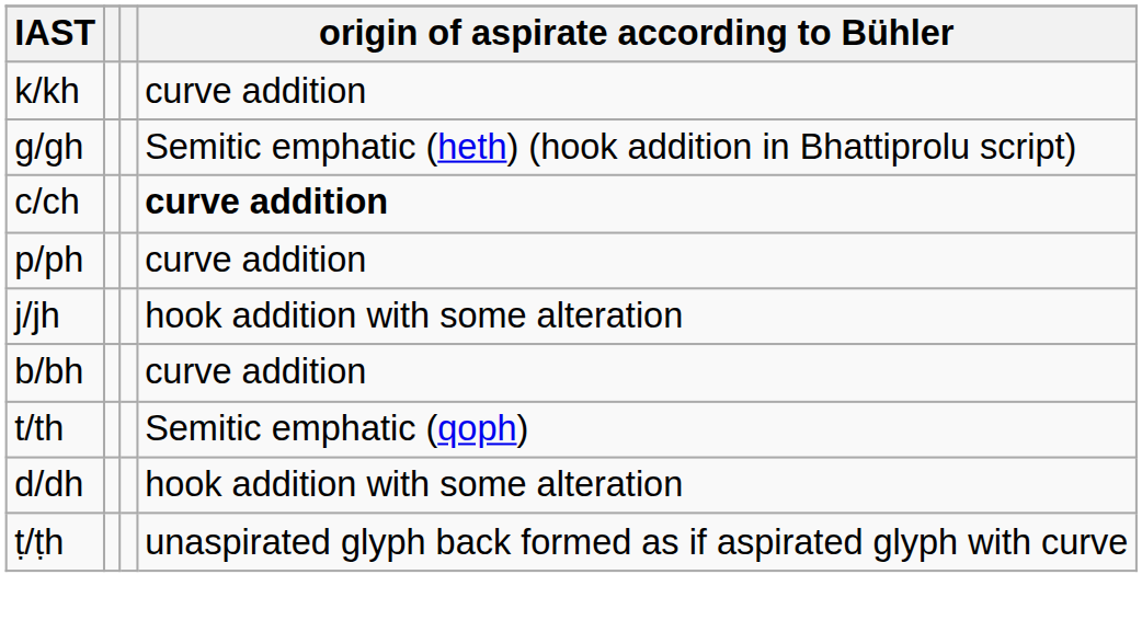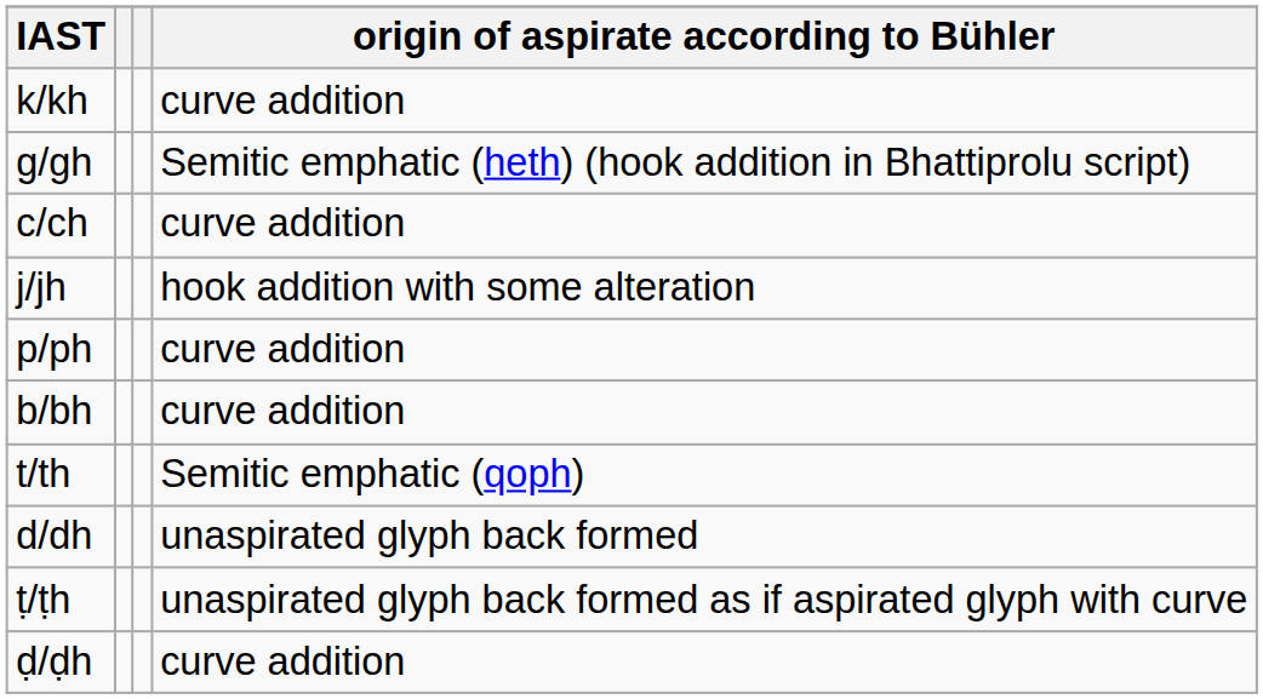c/ch | origin of aspirate according to Bühler: bold -> normal
rows swapped: j/jh <-> p/ph
d/dh | origin of aspirate according to Bühler: hook addition with some alteration -> unaspirated glyph back formed
+ row: ḍ/ḍh | curve addition
